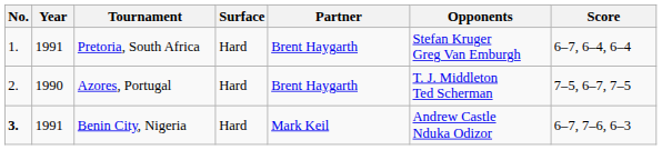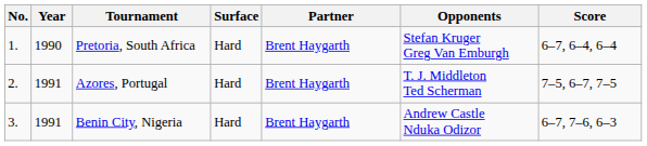Pretoria, South Africa | Year: 1991 -> 1990
Azores, Portugal | Year: 1990 -> 1991
Benin City, Nigeria | No.: bold -> normal
Benin City, Nigeria | Partner: Mark Keil -> Brent Haygarth
